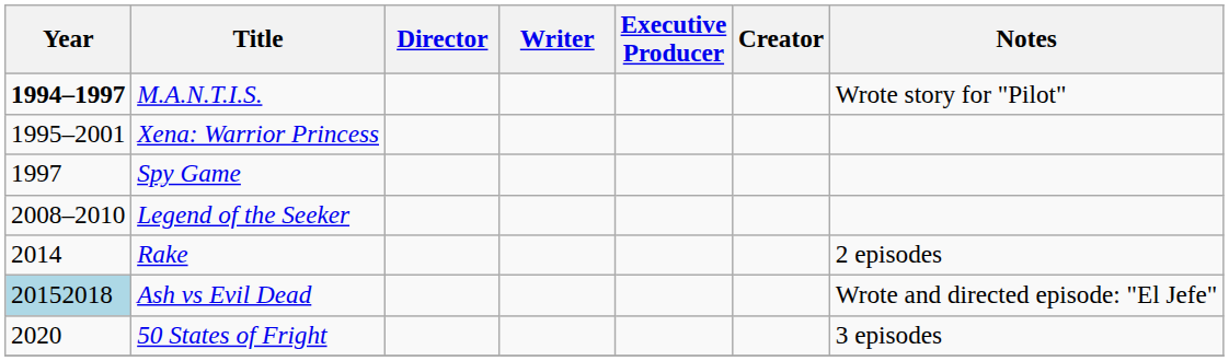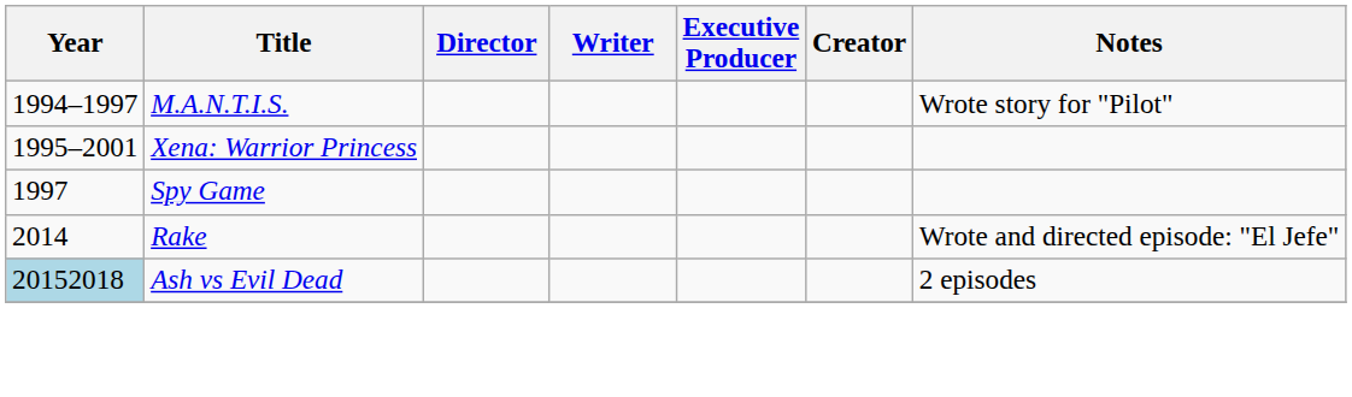M.A.N.T.I.S. | Year: bold -> normal
- row: 2008–2010 | Legend of the Seeker
Rake | Notes: 2 episodes -> Wrote and directed episode: "El Jefe"
Ash vs Evil Dead | Notes: Wrote and directed episode: "El Jefe" -> 2 episodes
- row: 2020 | 50 States of Fright | 3 episodes
